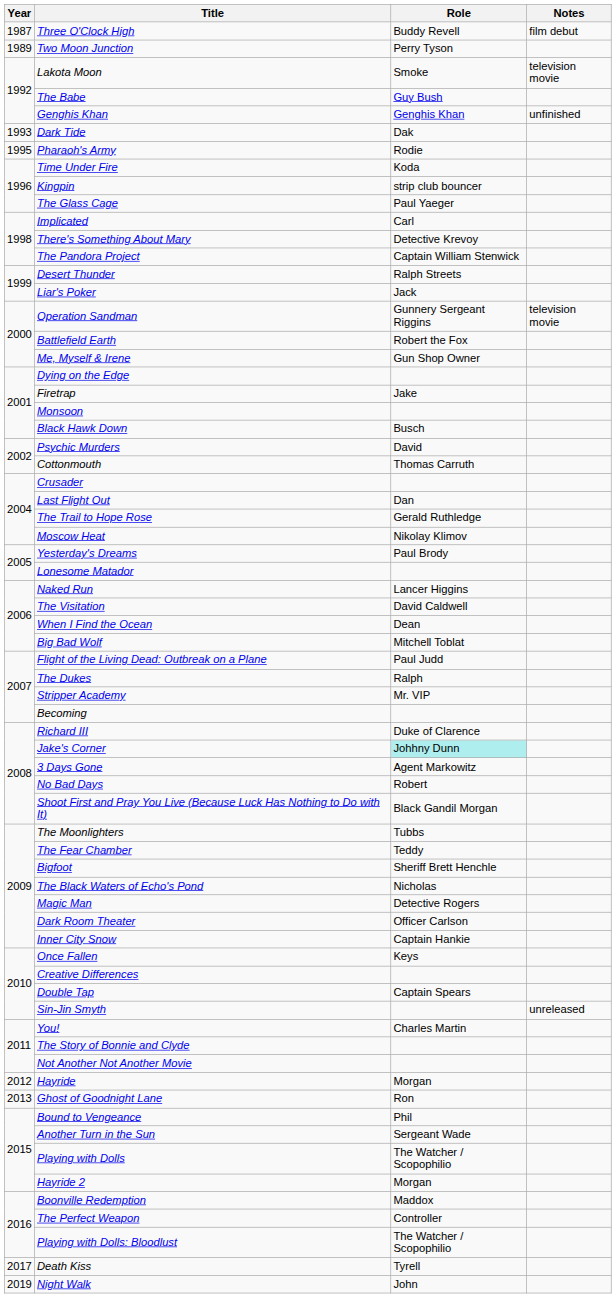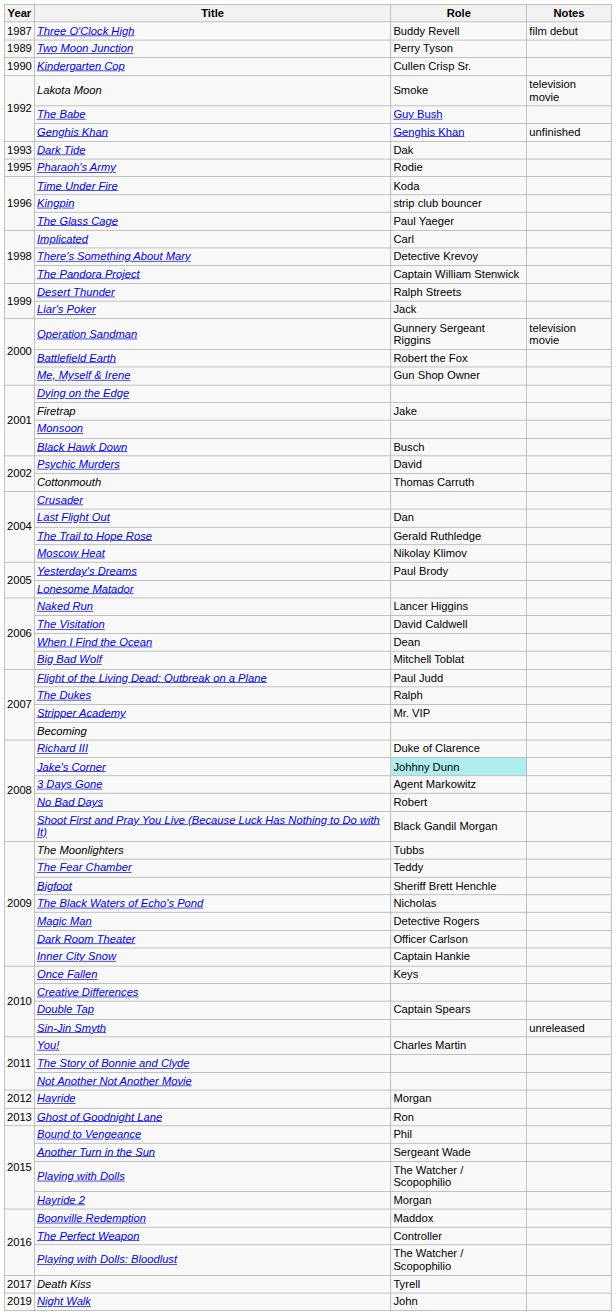+ row: 1990 | Kindergarten Cop | Cullen Crisp Sr.
